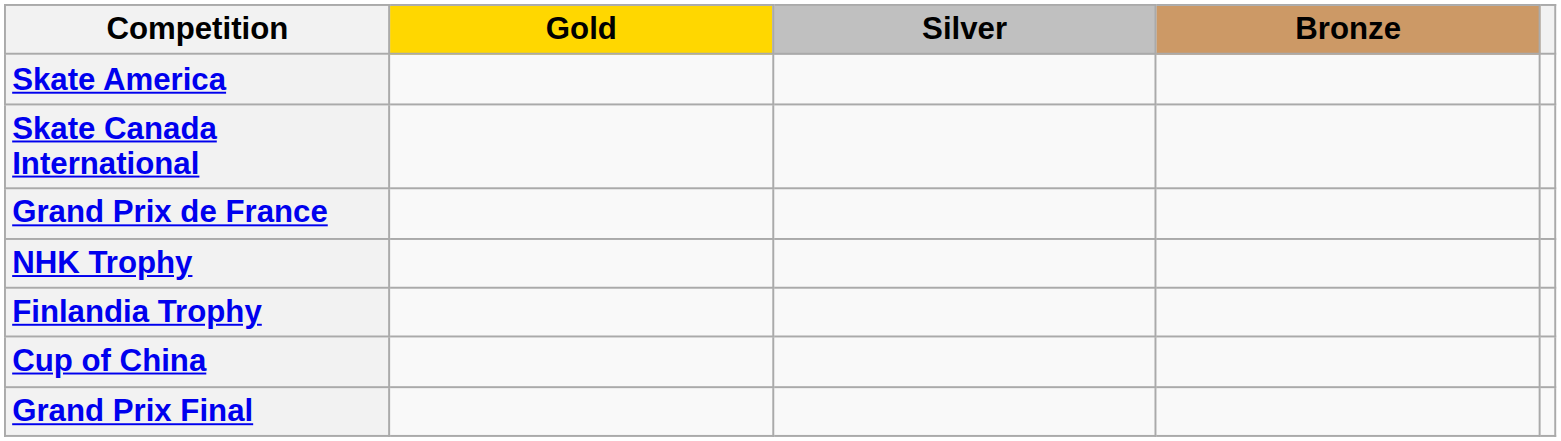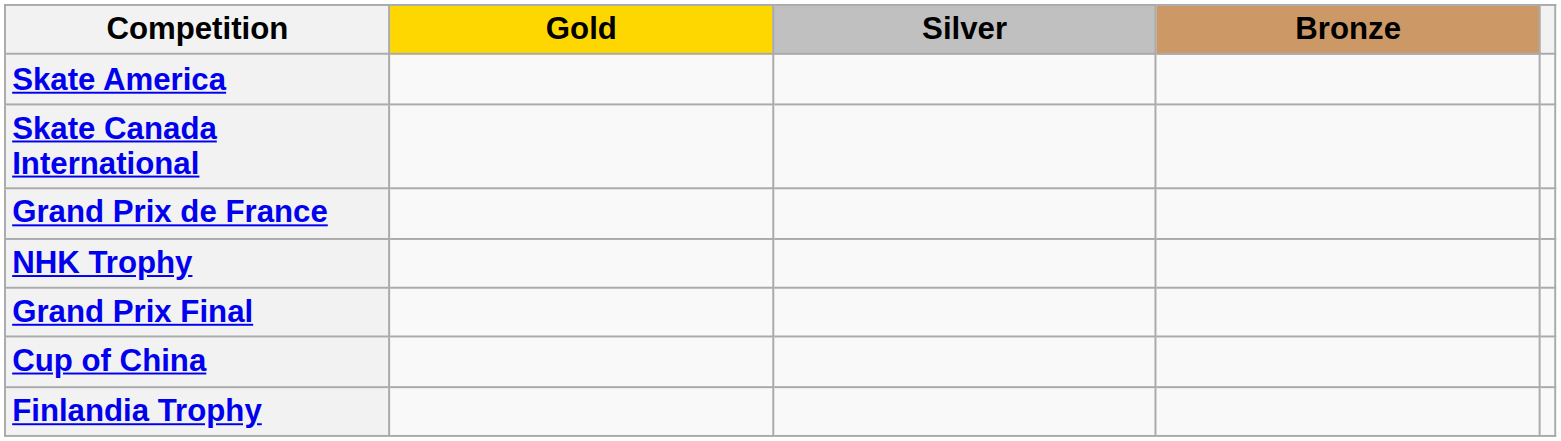rows swapped: Finlandia Trophy <-> Grand Prix Final
